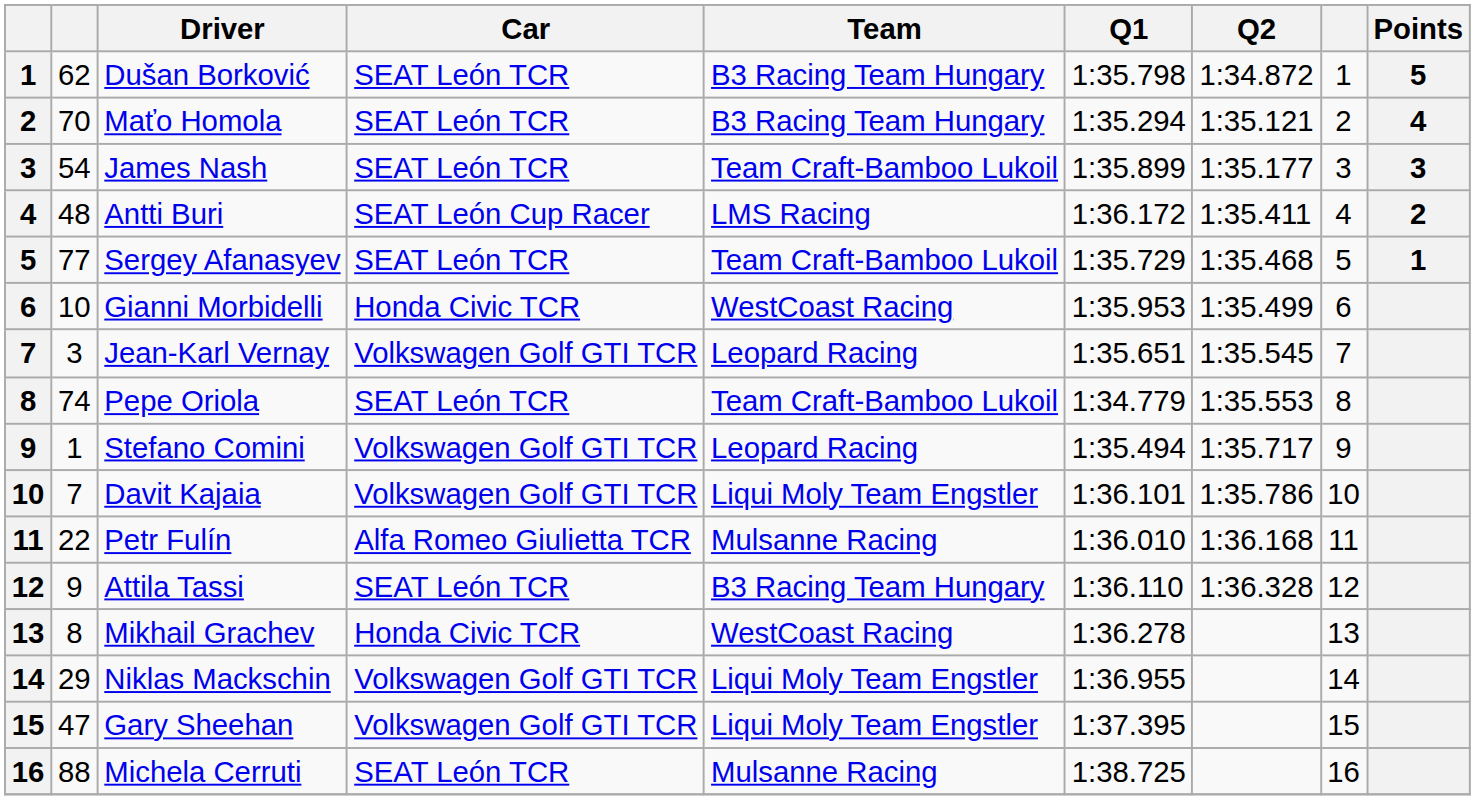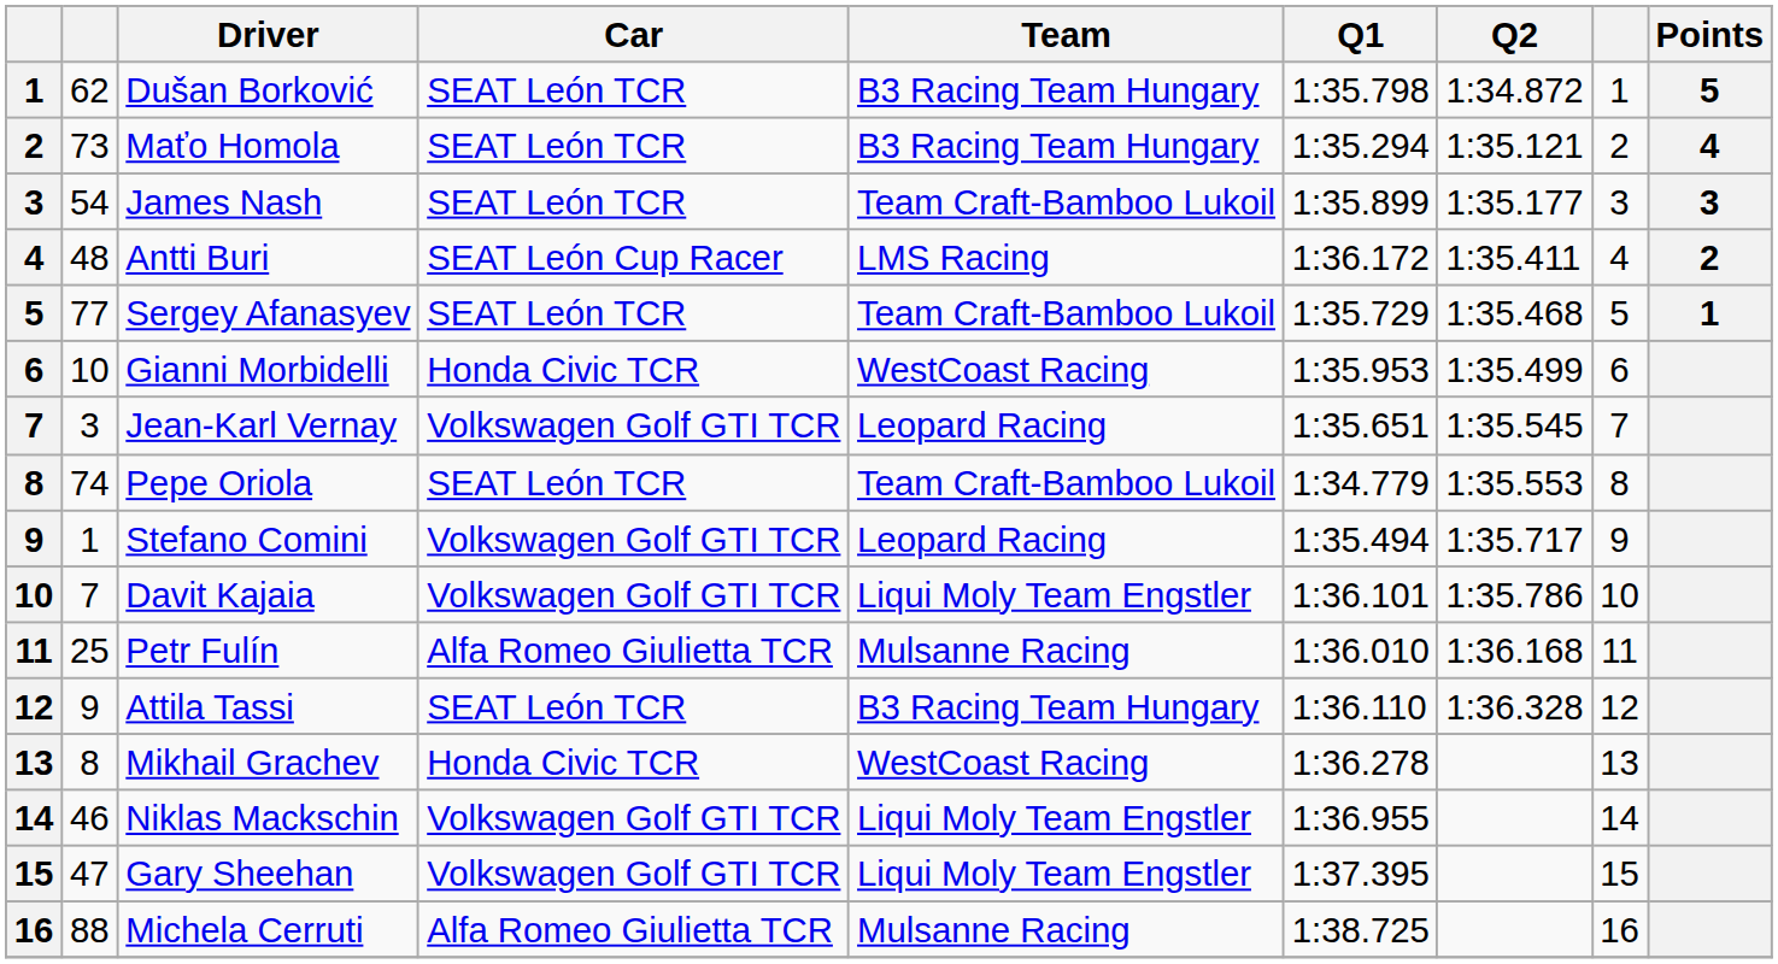Maťo Homola | column 2: 70 -> 73
Petr Fulín | column 2: 22 -> 25
Niklas Mackschin | column 2: 29 -> 46
Michela Cerruti | Car: SEAT León TCR -> Alfa Romeo Giulietta TCR
